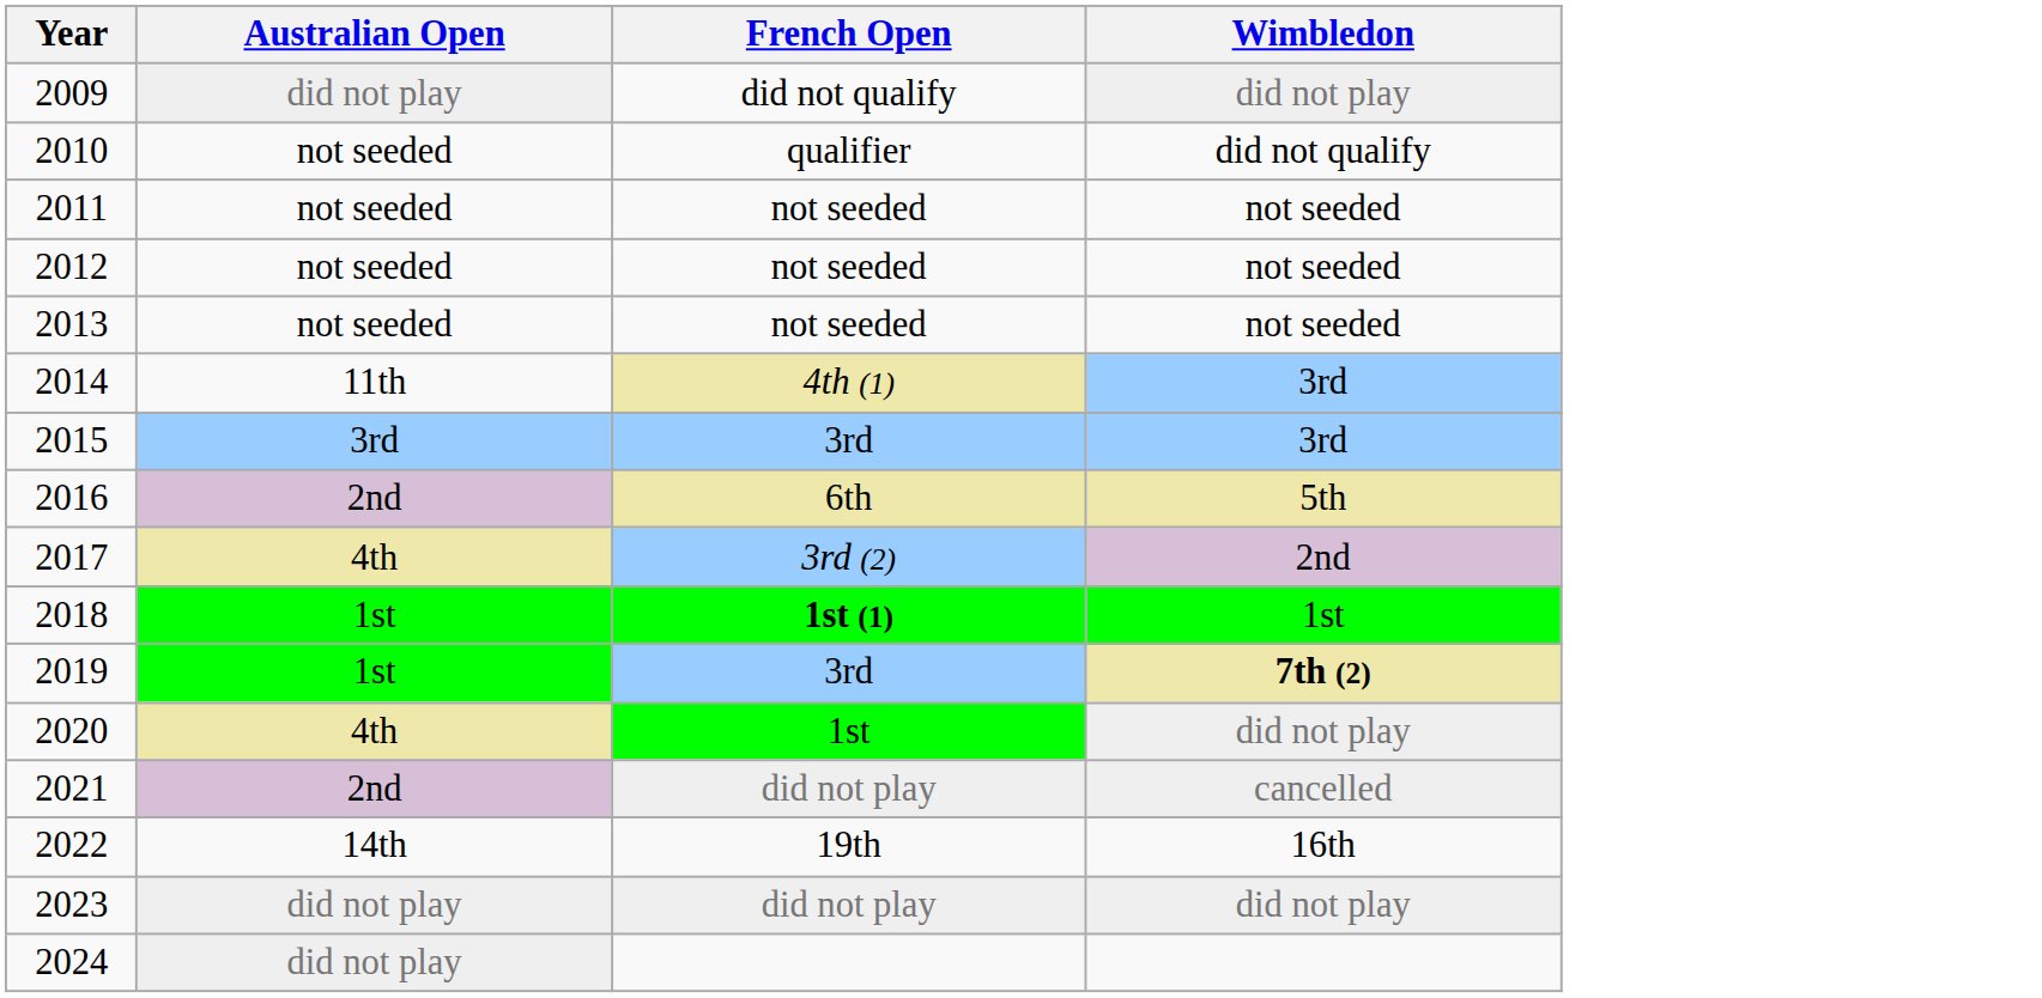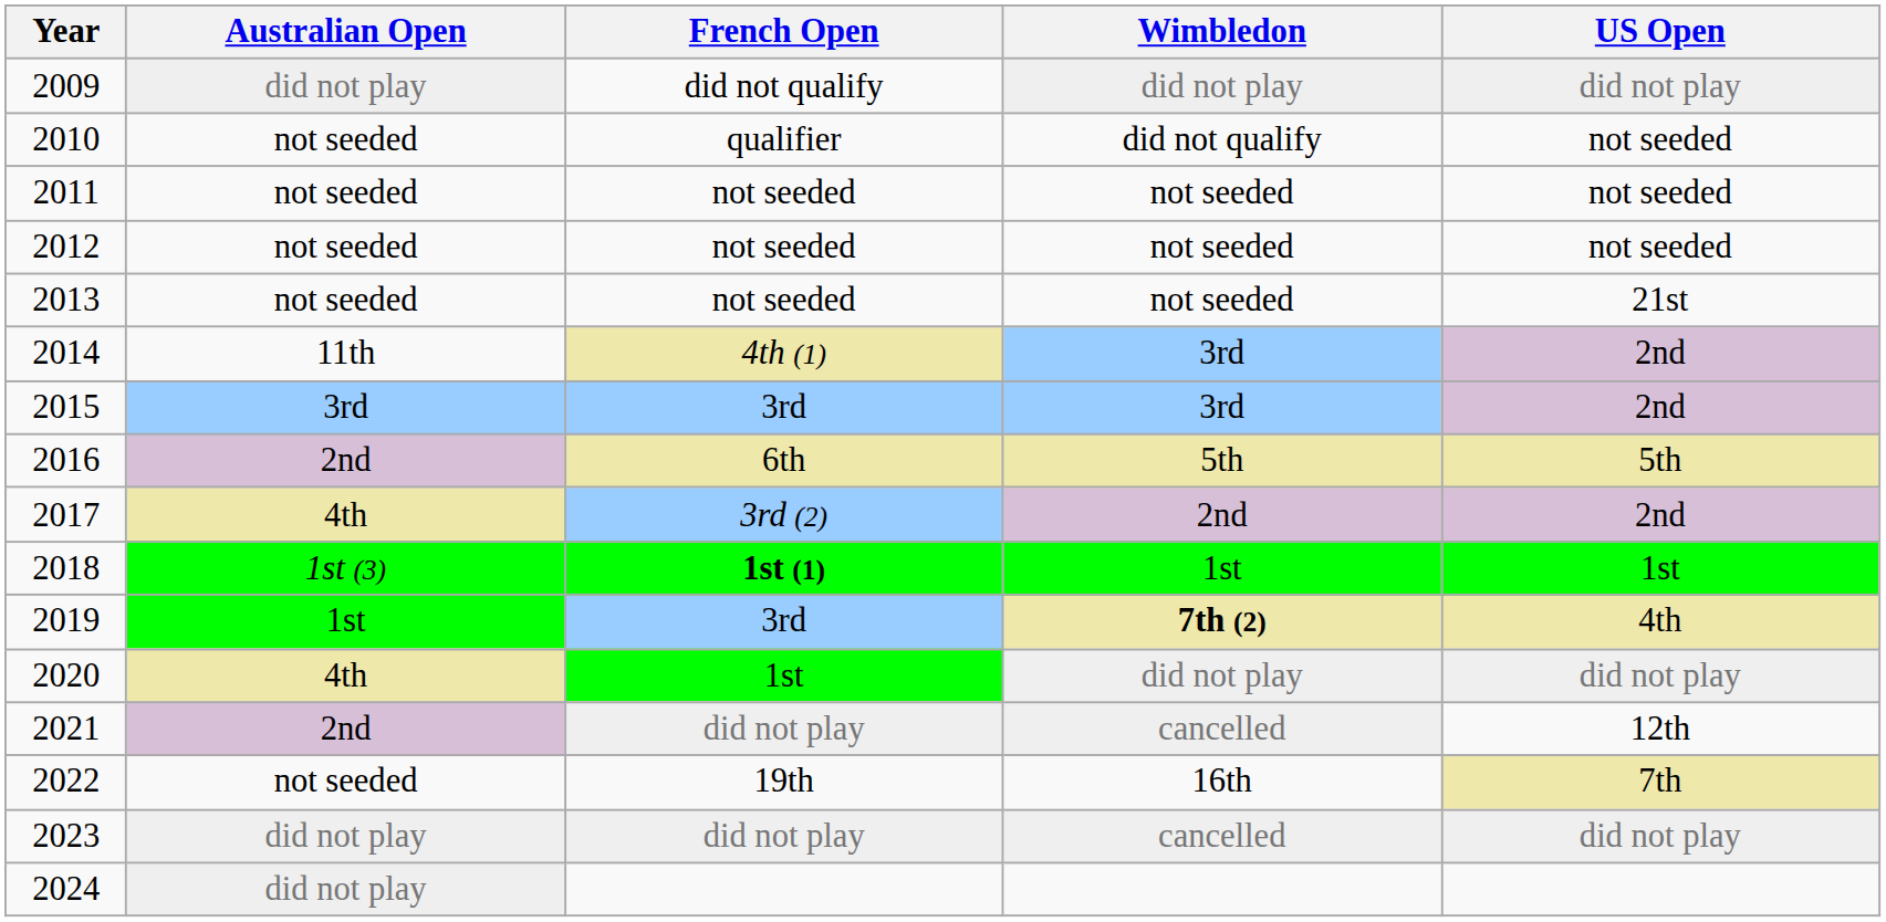+ column: US Open | did not play | not seeded | not seeded | not seeded | 21st | 2nd | 2nd | 5th | 2nd | 1st | 4th | did not play | 12th | 7th | did not play
2018 | Australian Open: 1st -> 1st (3)
2022 | Australian Open: 14th -> not seeded
2023 | Wimbledon: did not play -> cancelled
